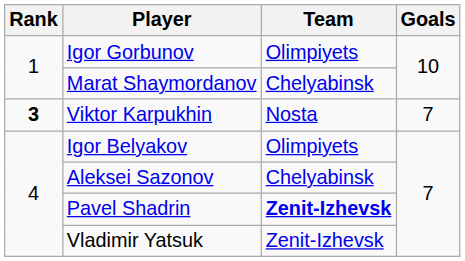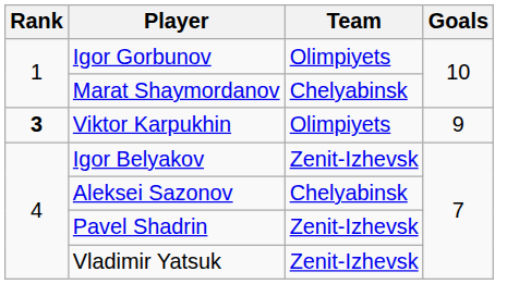Viktor Karpukhin | Team: Nosta -> Olimpiyets
Viktor Karpukhin | Goals: 7 -> 9
Igor Belyakov | Team: Olimpiyets -> Zenit-Izhevsk
Pavel Shadrin | Team: bold -> normal
